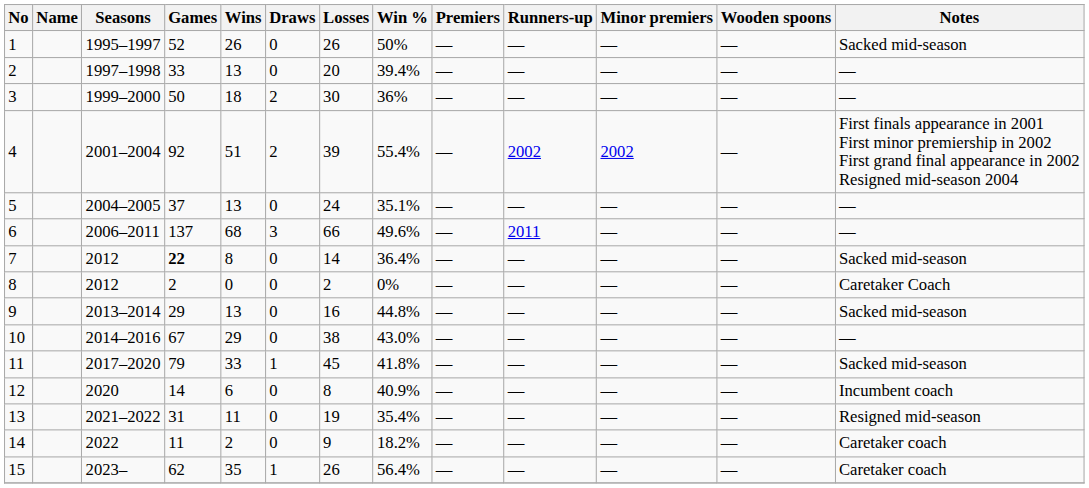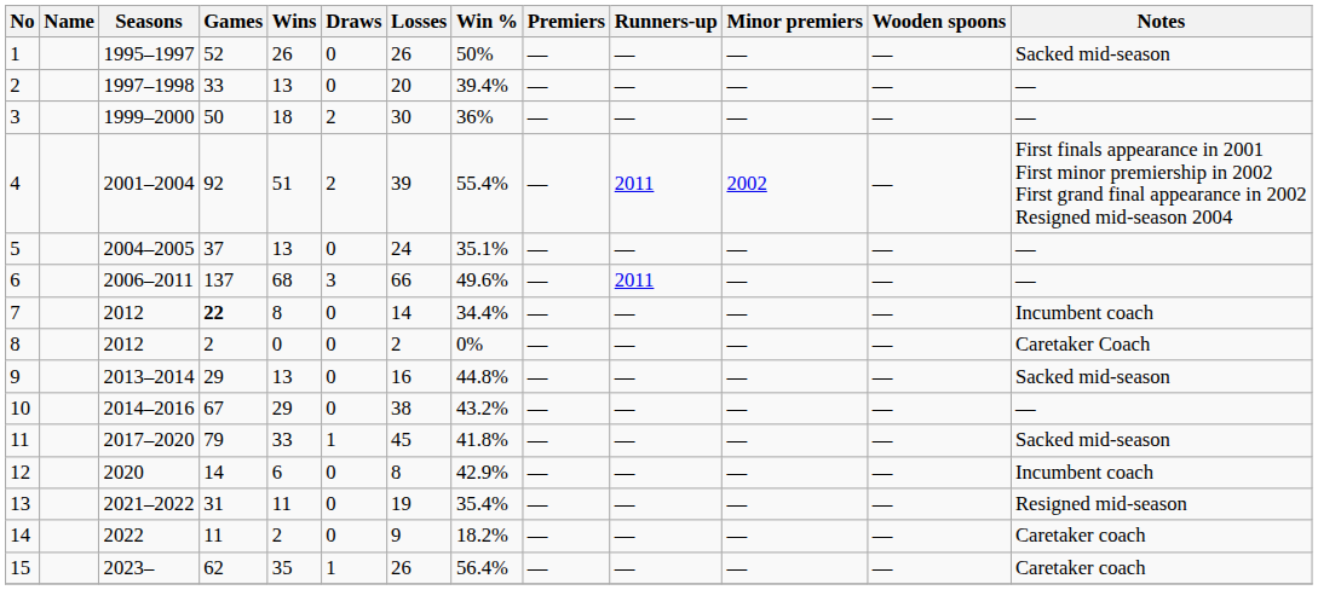4 | Runners-up: 2002 -> 2011
7 | Win %: 36.4% -> 34.4%
7 | Notes: Sacked mid-season -> Incumbent coach
10 | Win %: 43.0% -> 43.2%
12 | Win %: 40.9% -> 42.9%
